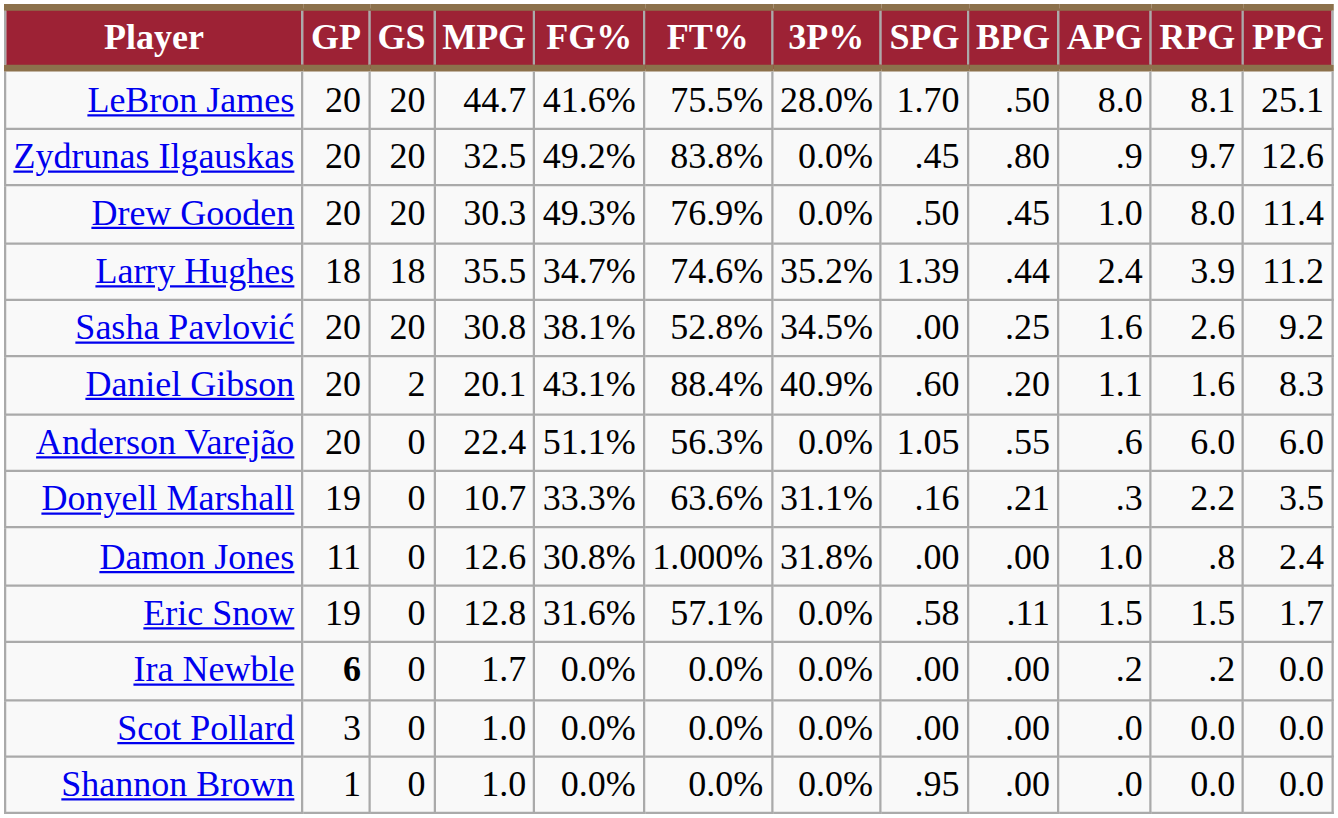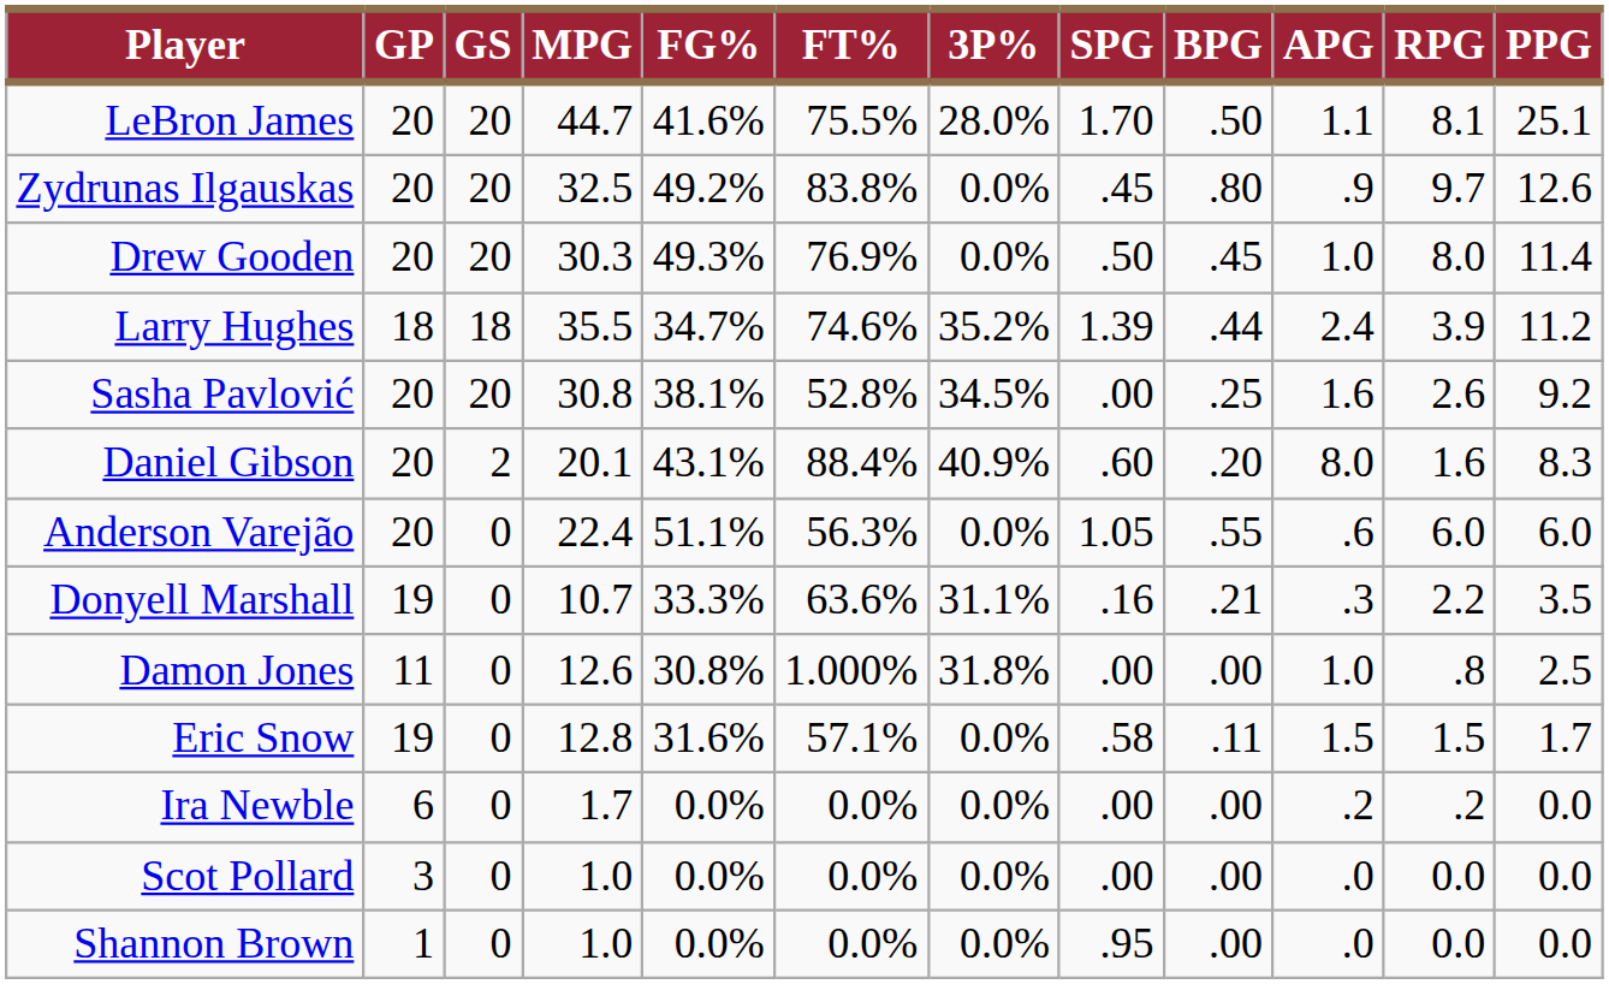LeBron James | APG: 8.0 -> 1.1
Daniel Gibson | APG: 1.1 -> 8.0
Damon Jones | PPG: 2.4 -> 2.5
Ira Newble | GP: bold -> normal
